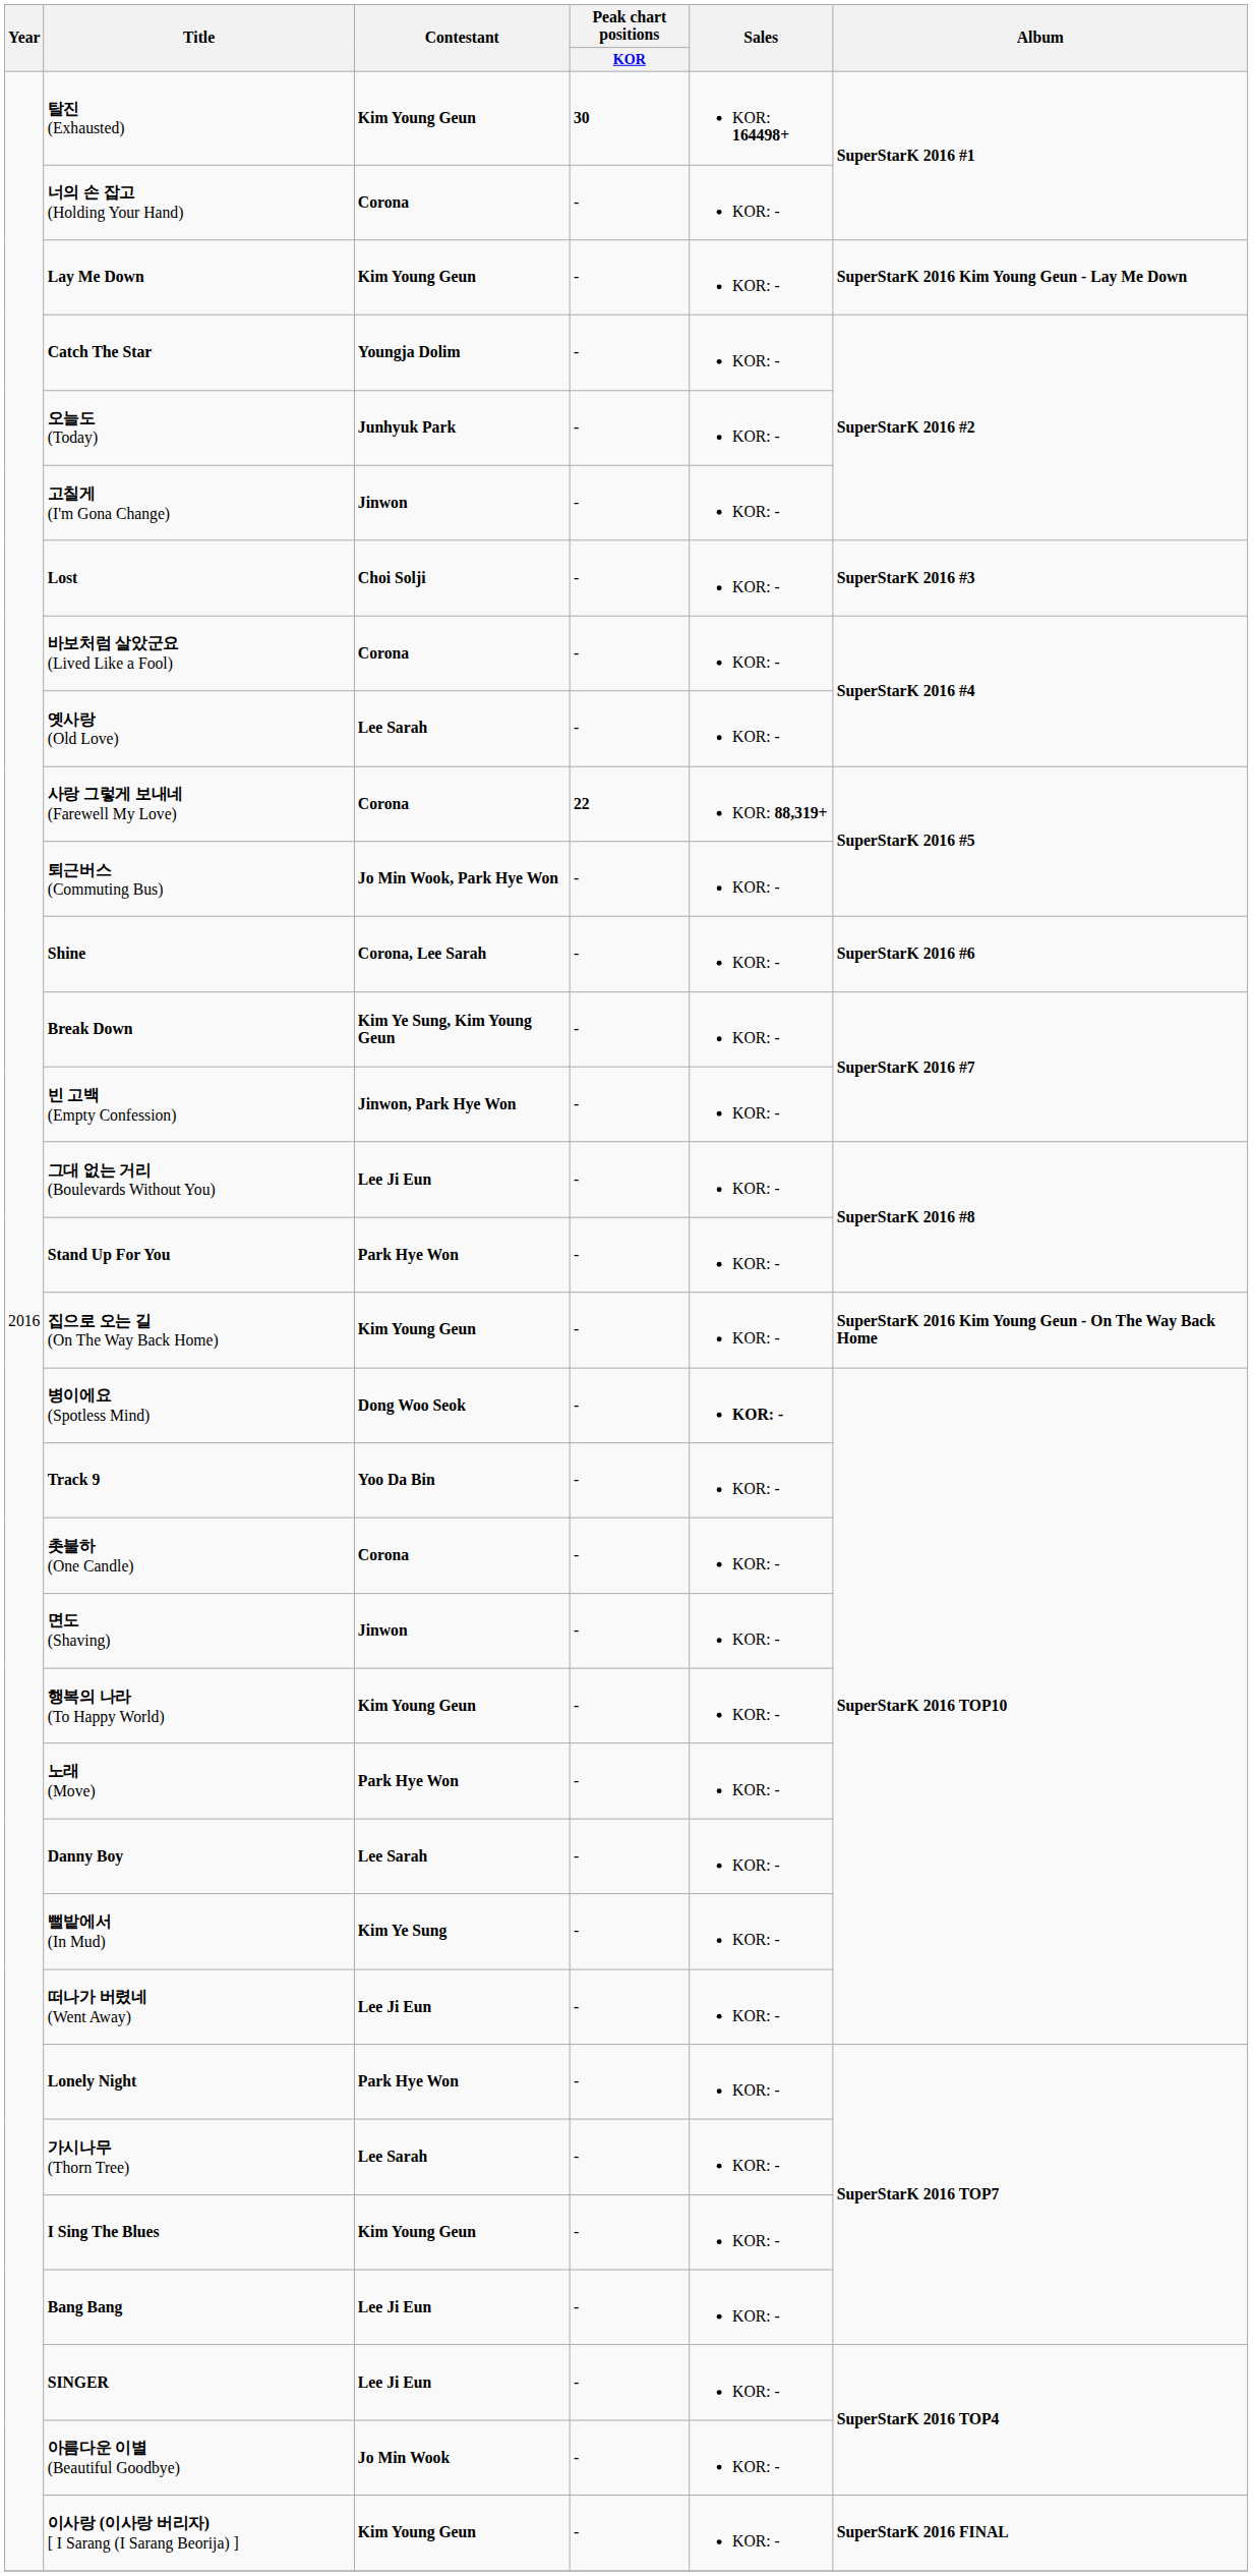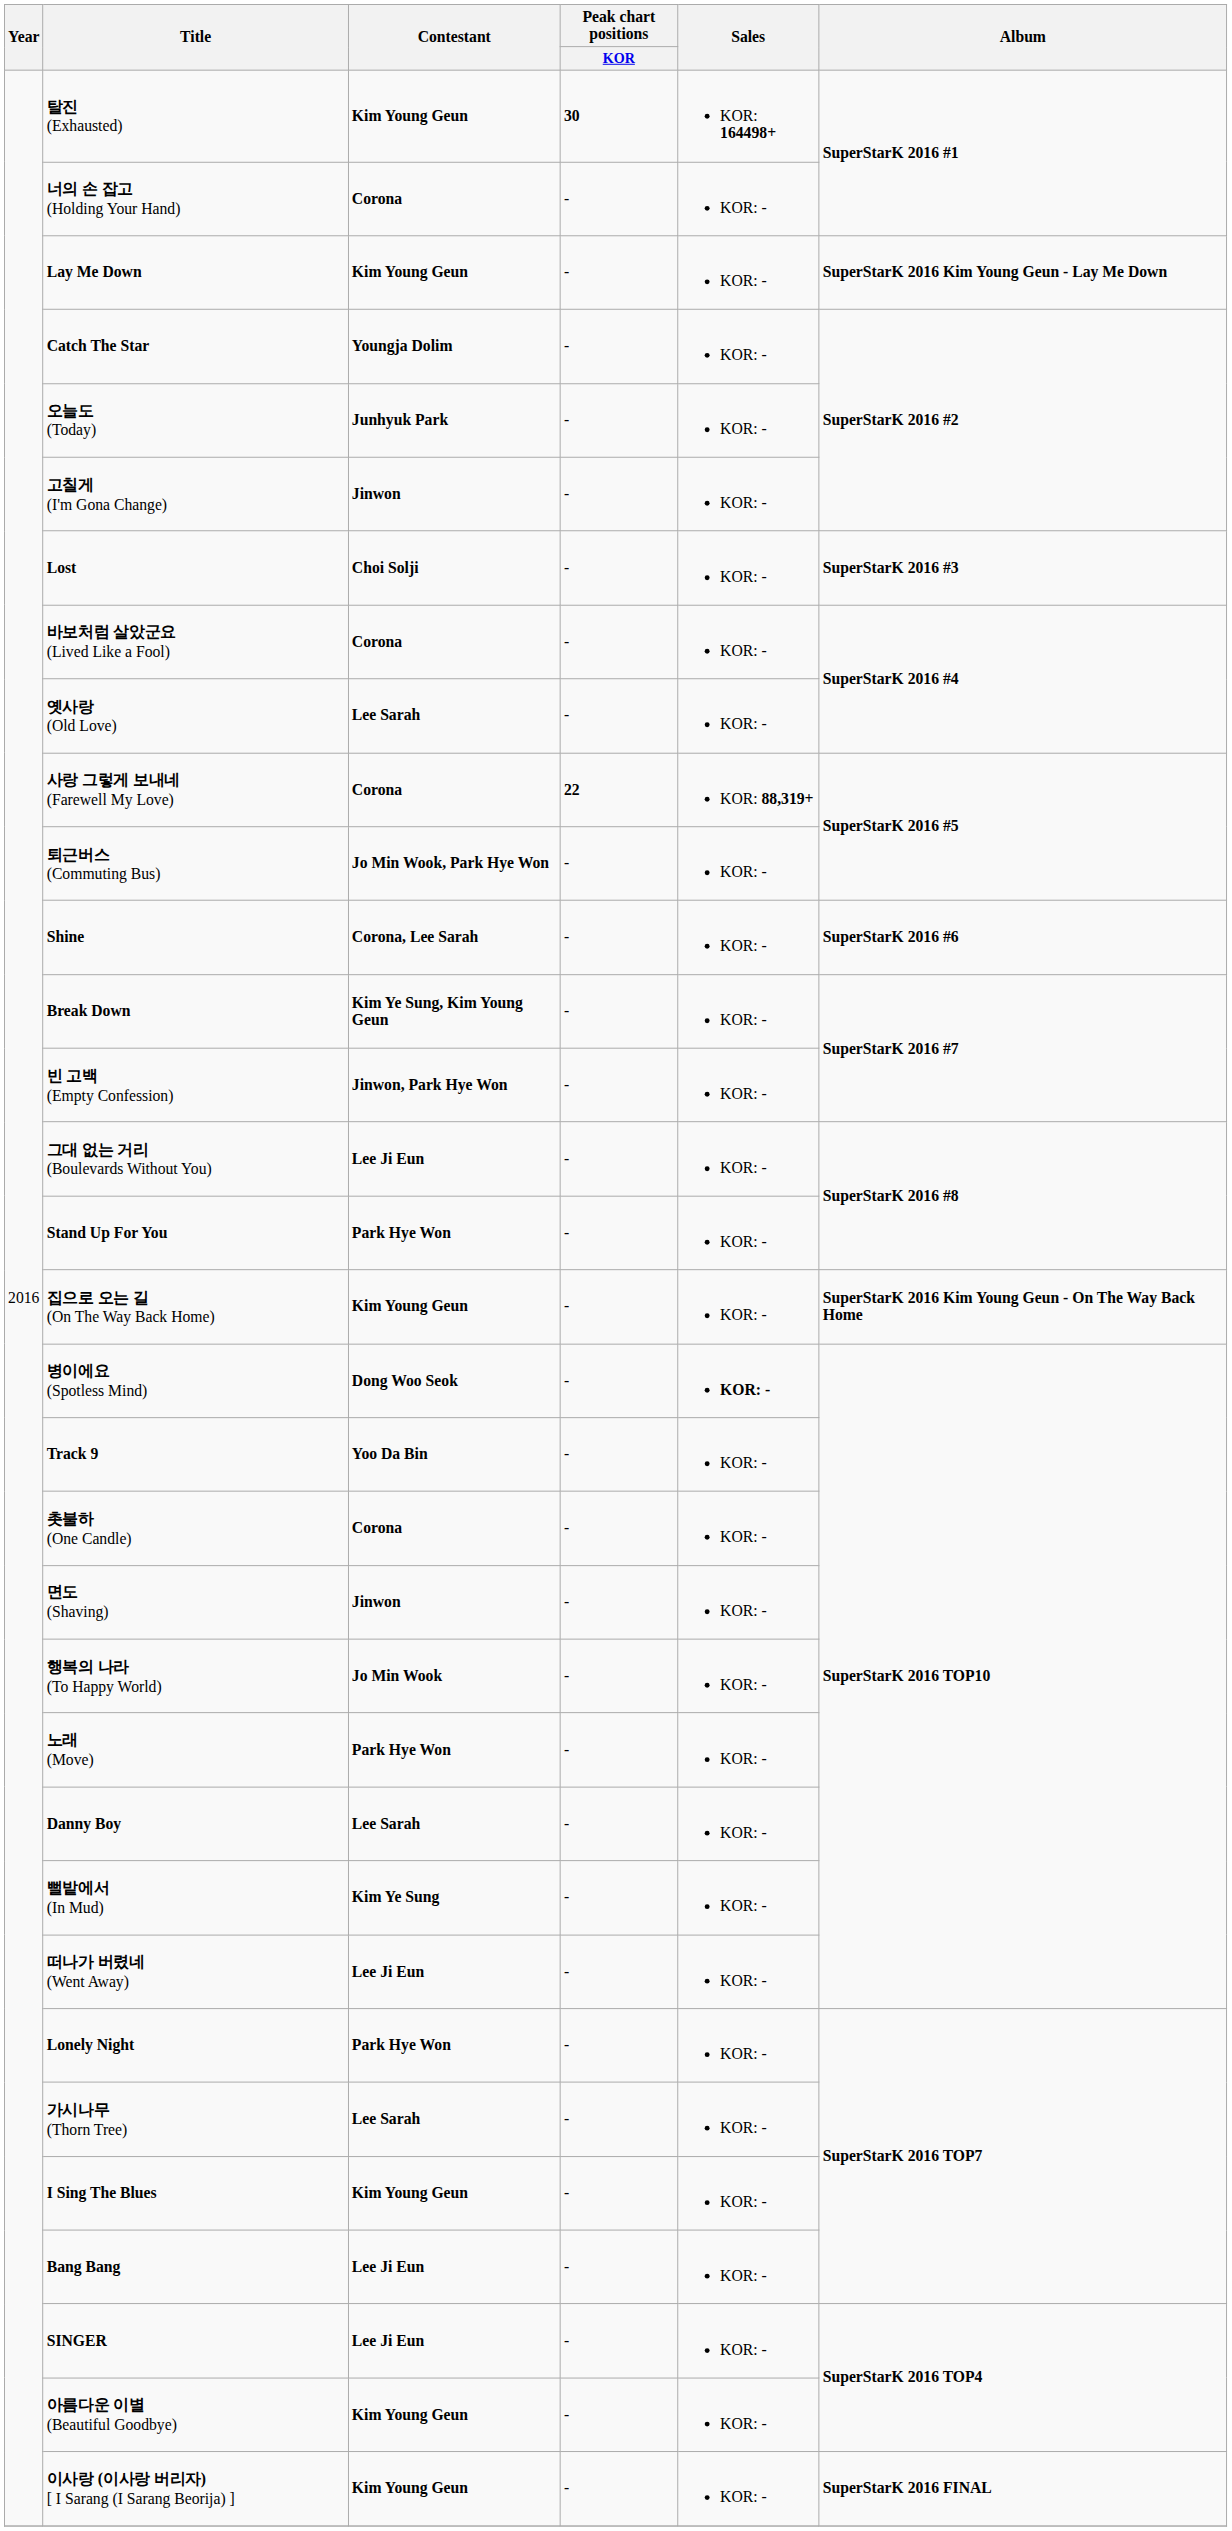행복의 나라 (To Happy World) | Contestant: Kim Young Geun -> Jo Min Wook
아름다운 이별 (Beautiful Goodbye) | Contestant: Jo Min Wook -> Kim Young Geun
